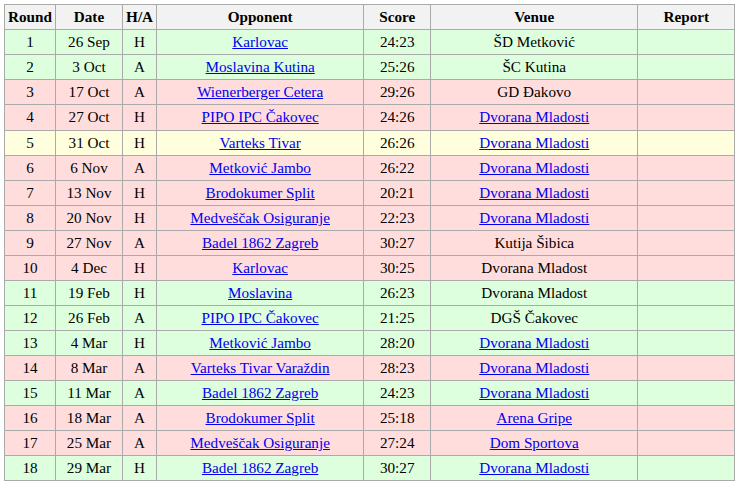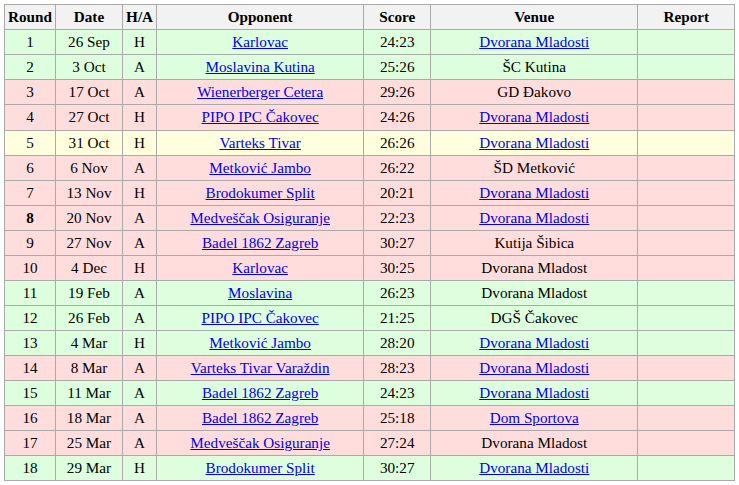26 Sep | Venue: ŠD Metković -> Dvorana Mladosti
6 Nov | Venue: Dvorana Mladosti -> ŠD Metković
20 Nov | Round: normal -> bold
20 Nov | H/A: H -> A
19 Feb | H/A: H -> A
18 Mar | Opponent: Brodokumer Split -> Badel 1862 Zagreb
18 Mar | Venue: Arena Gripe -> Dom Sportova
25 Mar | Venue: Dom Sportova -> Dvorana Mladost
29 Mar | Opponent: Badel 1862 Zagreb -> Brodokumer Split
